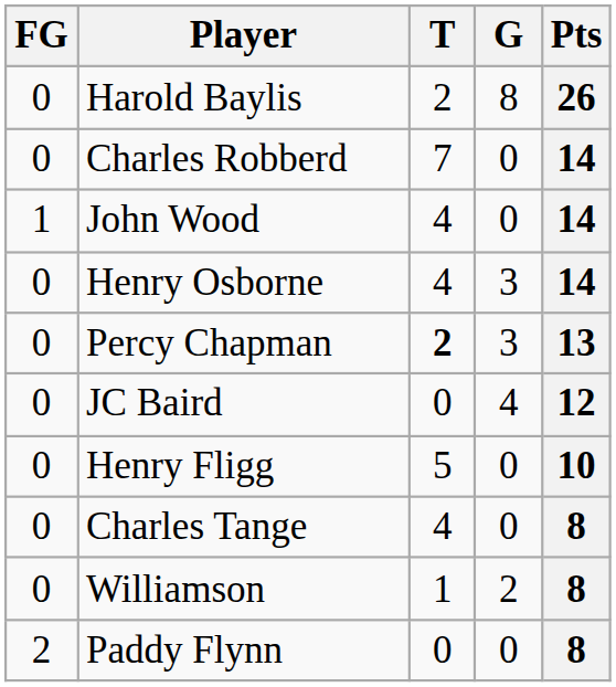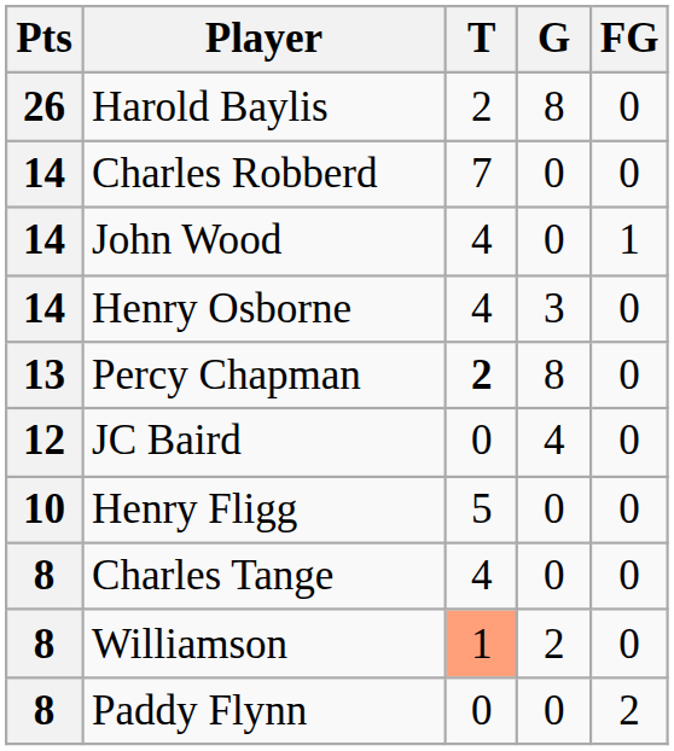columns swapped: Pts <-> FG
Percy Chapman | G: 3 -> 8
Williamson | T: no background -> lightsalmon background
